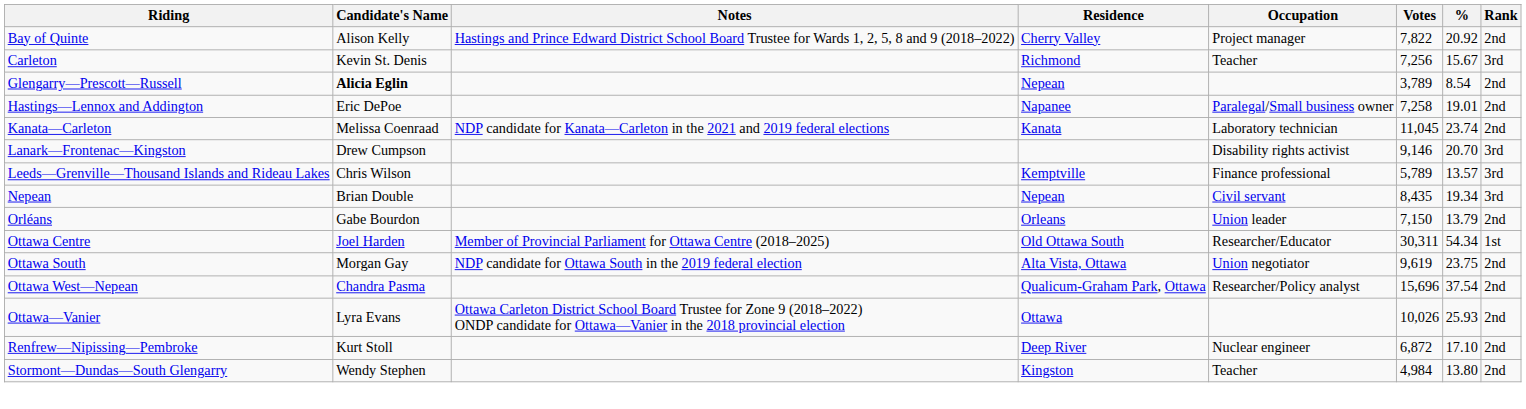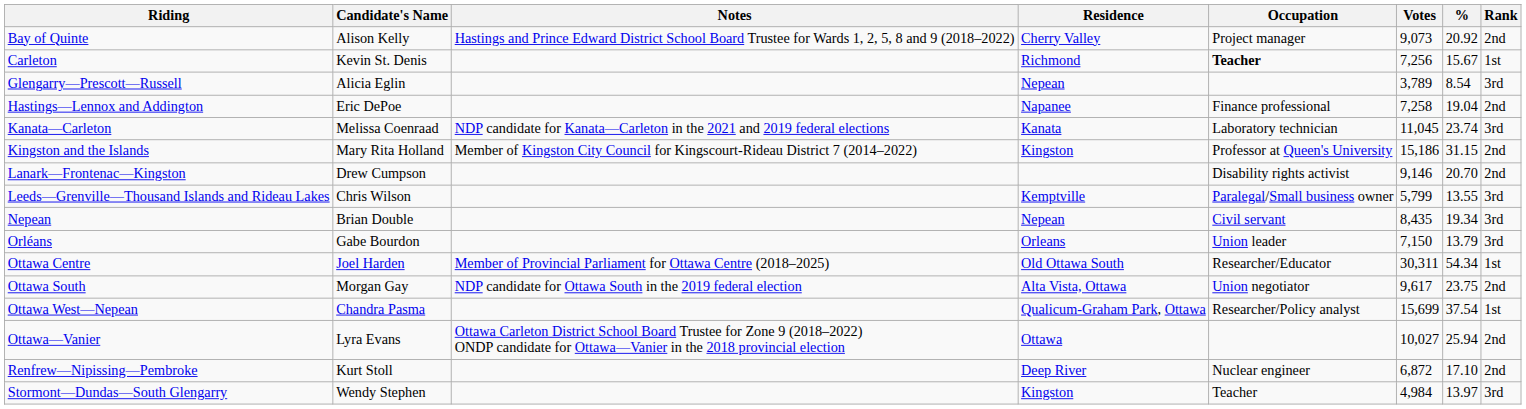Bay of Quinte | Votes: 7,822 -> 9,073
Carleton | Occupation: normal -> bold
Carleton | Rank: 3rd -> 1st
Glengarry—Prescott—Russell | Candidate's Name: bold -> normal
Glengarry—Prescott—Russell | Rank: 2nd -> 3rd
Hastings—Lennox and Addington | Occupation: Paralegal/Small business owner -> Finance professional
Hastings—Lennox and Addington | %: 19.01 -> 19.04
Kanata—Carleton | Rank: 2nd -> 3rd
+ row: Kingston and the Islands | Mary Rita Holland | Member of Kingston City Council for Kingscourt-Rideau District 7 (2014–2022) | Kingston | Professor at Queen's University | 15,186 | 31.15 | 2nd
Lanark—Frontenac—Kingston | Rank: 3rd -> 2nd
Leeds—Grenville—Thousand Islands and Rideau Lakes | Occupation: Finance professional -> Paralegal/Small business owner
Leeds—Grenville—Thousand Islands and Rideau Lakes | Votes: 5,789 -> 5,799
Leeds—Grenville—Thousand Islands and Rideau Lakes | %: 13.57 -> 13.55
Orléans | Rank: 2nd -> 3rd
Ottawa South | Votes: 9,619 -> 9,617
Ottawa West—Nepean | Votes: 15,696 -> 15,699
Ottawa West—Nepean | Rank: 2nd -> 1st
Ottawa—Vanier | Votes: 10,026 -> 10,027
Ottawa—Vanier | %: 25.93 -> 25.94
Stormont—Dundas—South Glengarry | %: 13.80 -> 13.97
Stormont—Dundas—South Glengarry | Rank: 2nd -> 3rd
